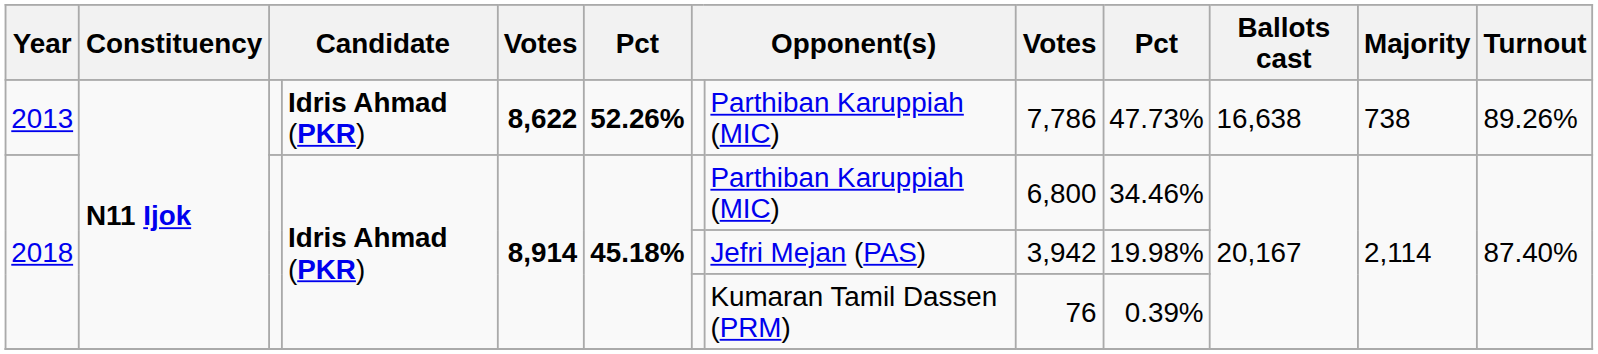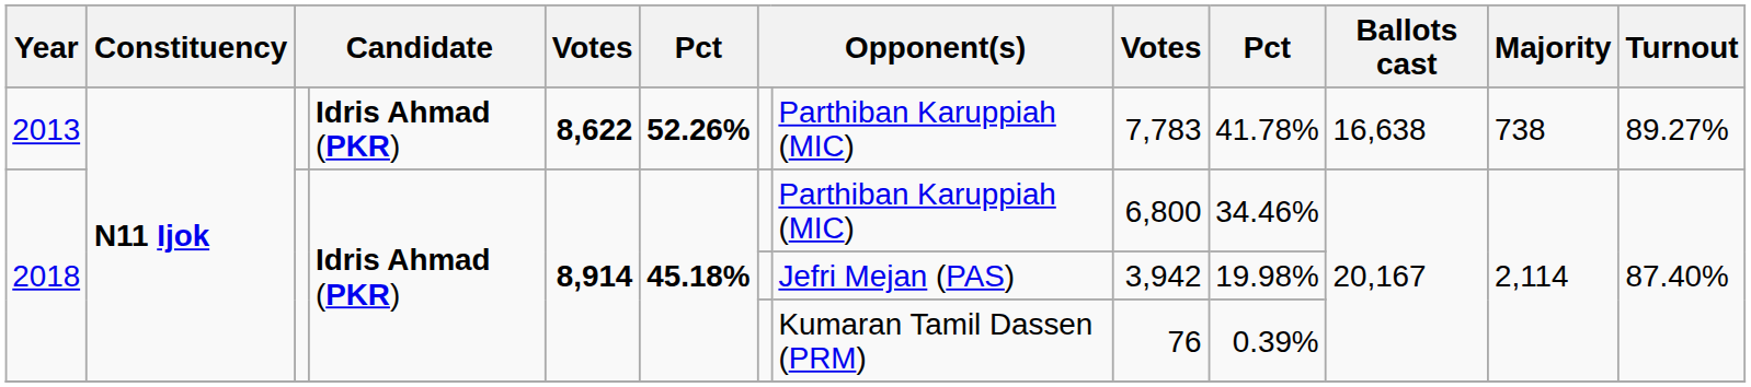2013 | column 9: 7,786 -> 7,783
2013 | column 10: 47.73% -> 41.78%
2013 | Turnout: 89.26% -> 89.27%
